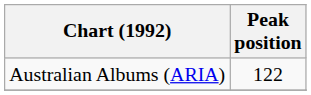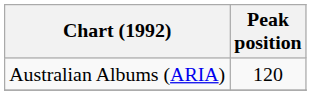Australian Albums (ARIA) | Peak position: 122 -> 120
